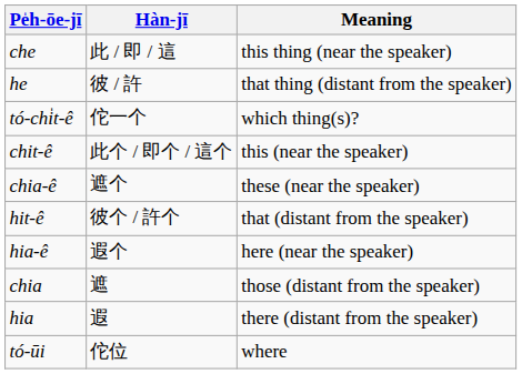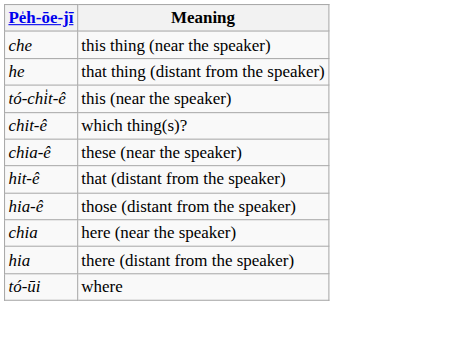- column: Hàn-jī | 此 / 即 / 這 | 彼 / 許 | 佗一个 | 此个 / 即个 / 這个 | 遮个 | 彼个 / 許个 | 遐个 | 遮 | 遐 | 佗位
tó-chi̍t-ê | Meaning: which thing(s)? -> this (near the speaker)
chit-ê | Meaning: this (near the speaker) -> which thing(s)?
hia-ê | Meaning: here (near the speaker) -> those (distant from the speaker)
chia | Meaning: those (distant from the speaker) -> here (near the speaker)
